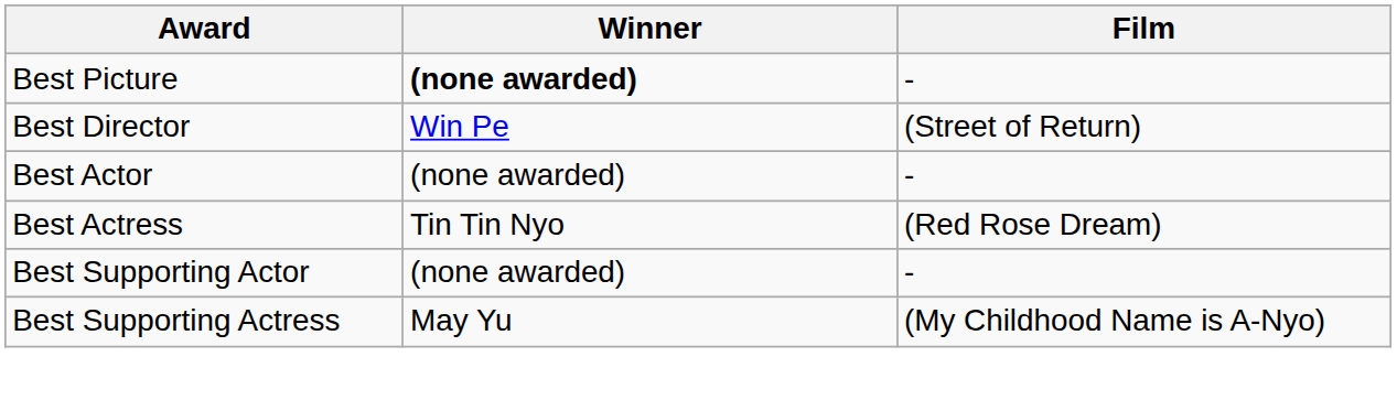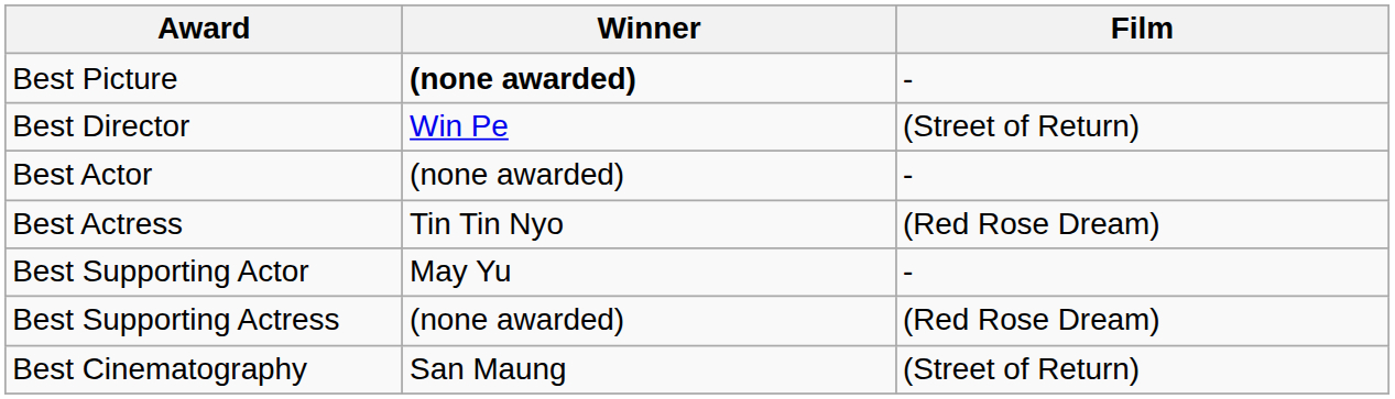Best Supporting Actor | Winner: (none awarded) -> May Yu
Best Supporting Actress | Winner: May Yu -> (none awarded)
Best Supporting Actress | Film: (My Childhood Name is A-Nyo) -> (Red Rose Dream)
+ row: Best Cinematography | San Maung | (Street of Return)
